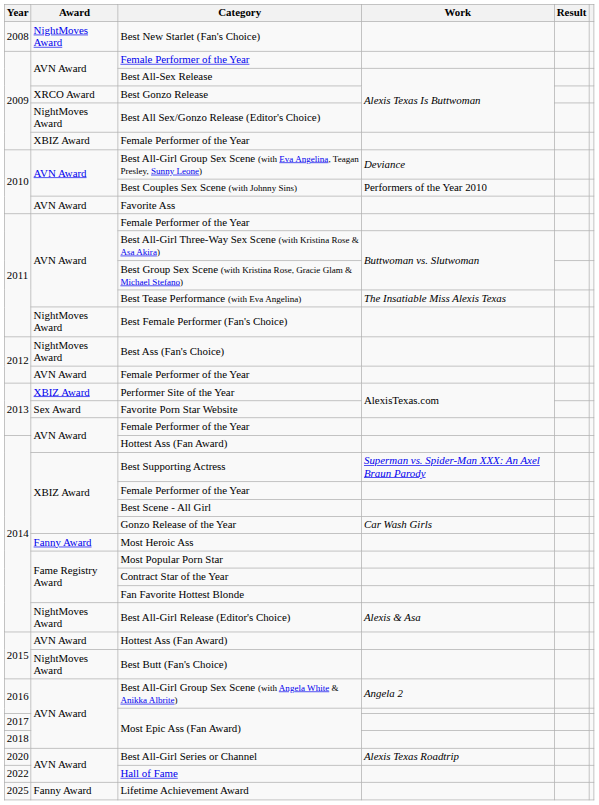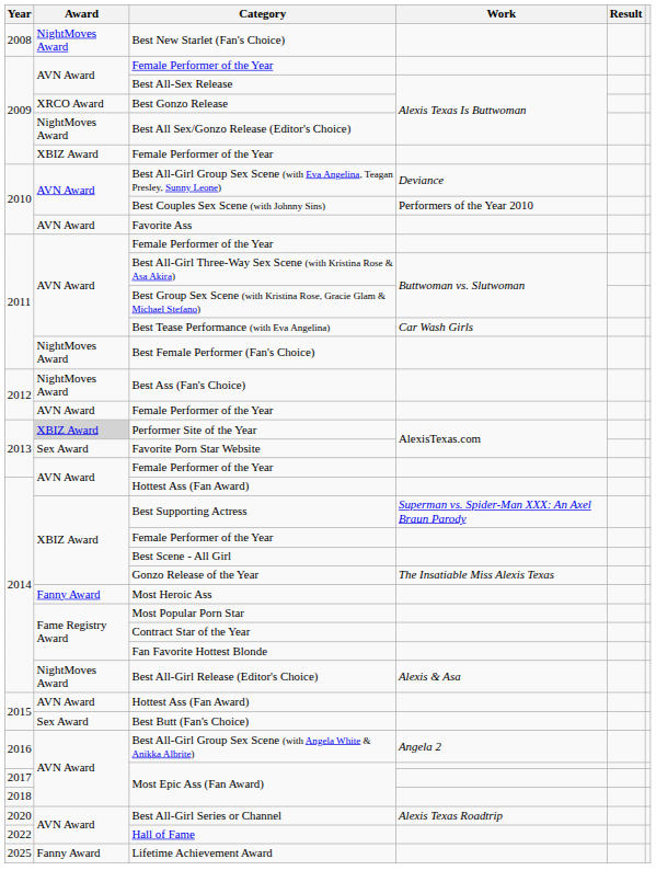Best Tease Performance (with Eva Angelina) | Work: The Insatiable Miss Alexis Texas -> Car Wash Girls
Performer Site of the Year | Award: no background -> lightgrey background
Gonzo Release of the Year | Work: Car Wash Girls -> The Insatiable Miss Alexis Texas
Best Butt (Fan's Choice) | Award: NightMoves Award -> Sex Award
